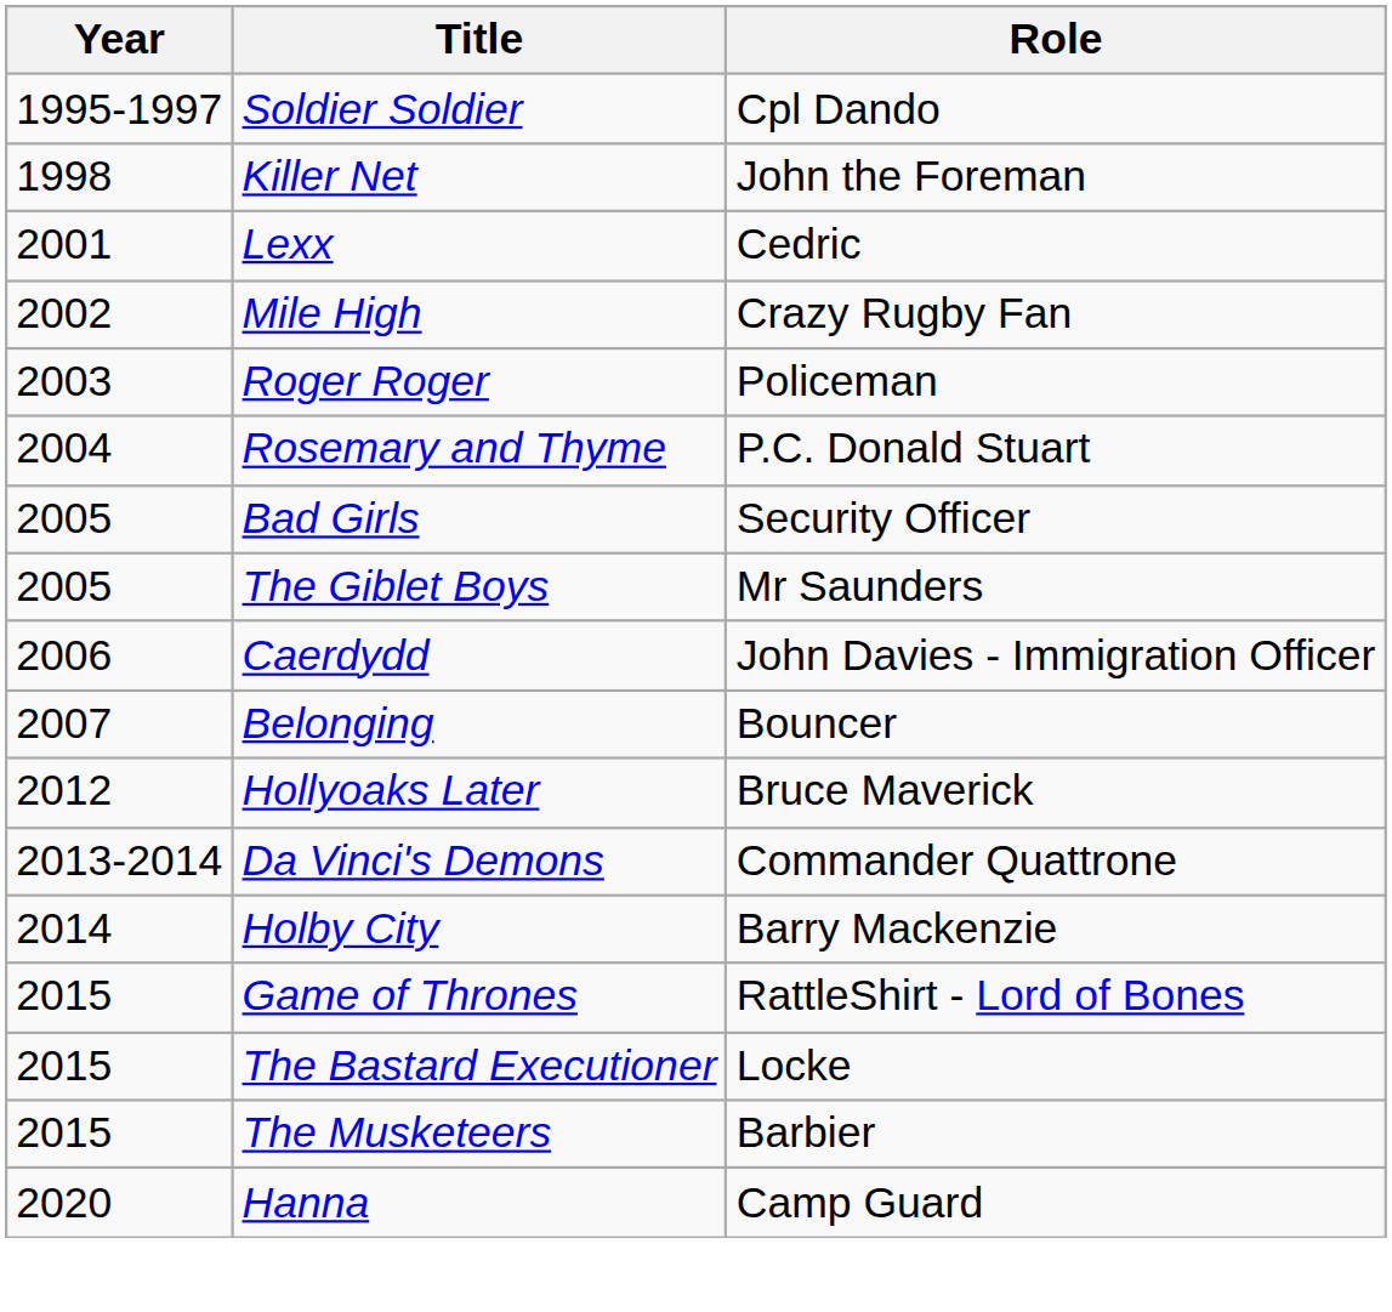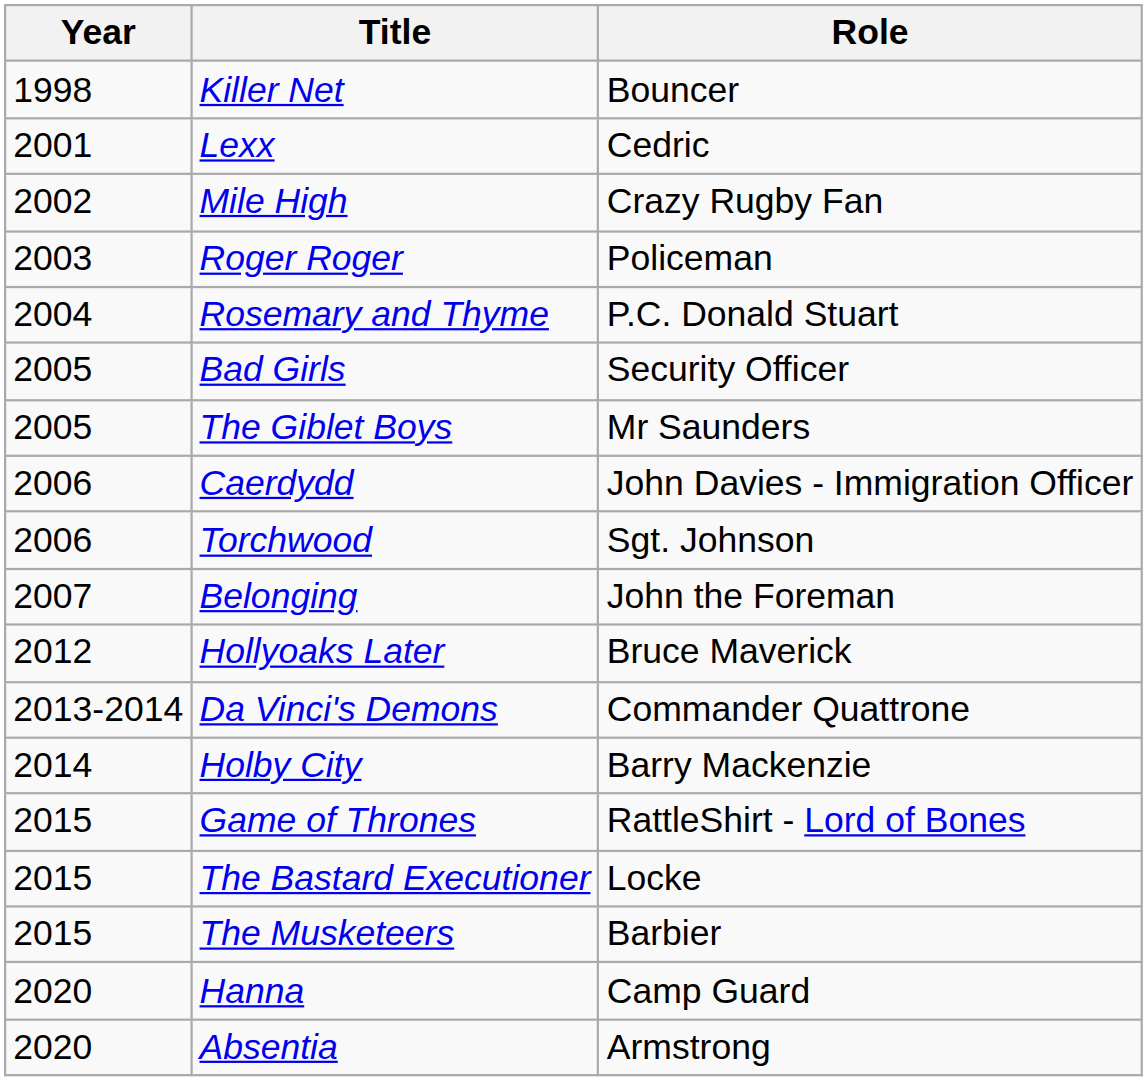- row: 1995-1997 | Soldier Soldier | Cpl Dando
Killer Net | Role: John the Foreman -> Bouncer
+ row: 2006 | Torchwood | Sgt. Johnson
Belonging | Role: Bouncer -> John the Foreman
+ row: 2020 | Absentia | Armstrong
